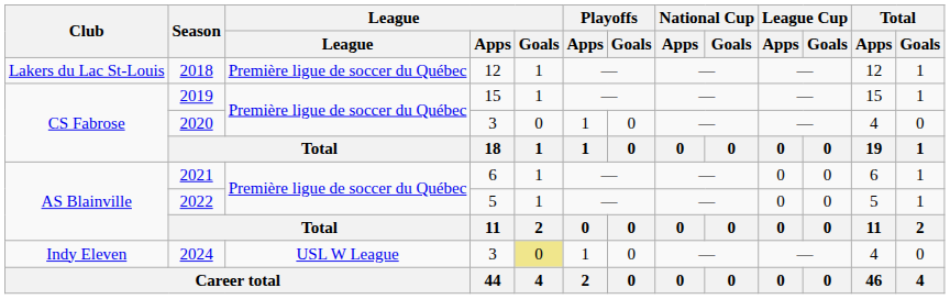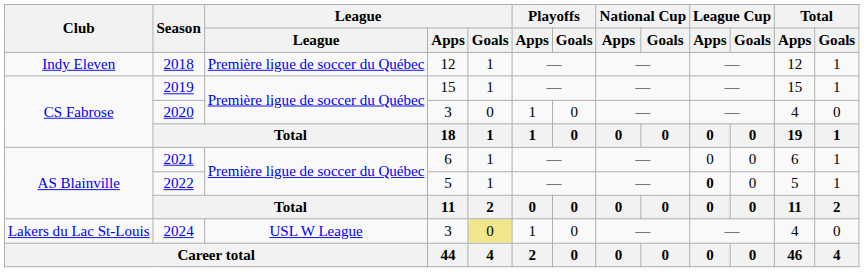2018 | Club: Lakers du Lac St-Louis -> Indy Eleven
2022 | League Cup / Apps: normal -> bold
2024 | Club: Indy Eleven -> Lakers du Lac St-Louis
